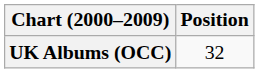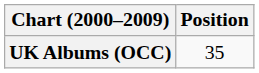UK Albums (OCC) | Position: 32 -> 35
